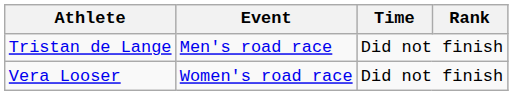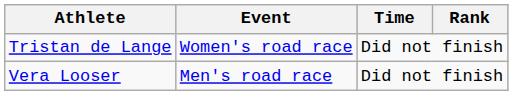Tristan de Lange | Event: Men's road race -> Women's road race
Vera Looser | Event: Women's road race -> Men's road race
